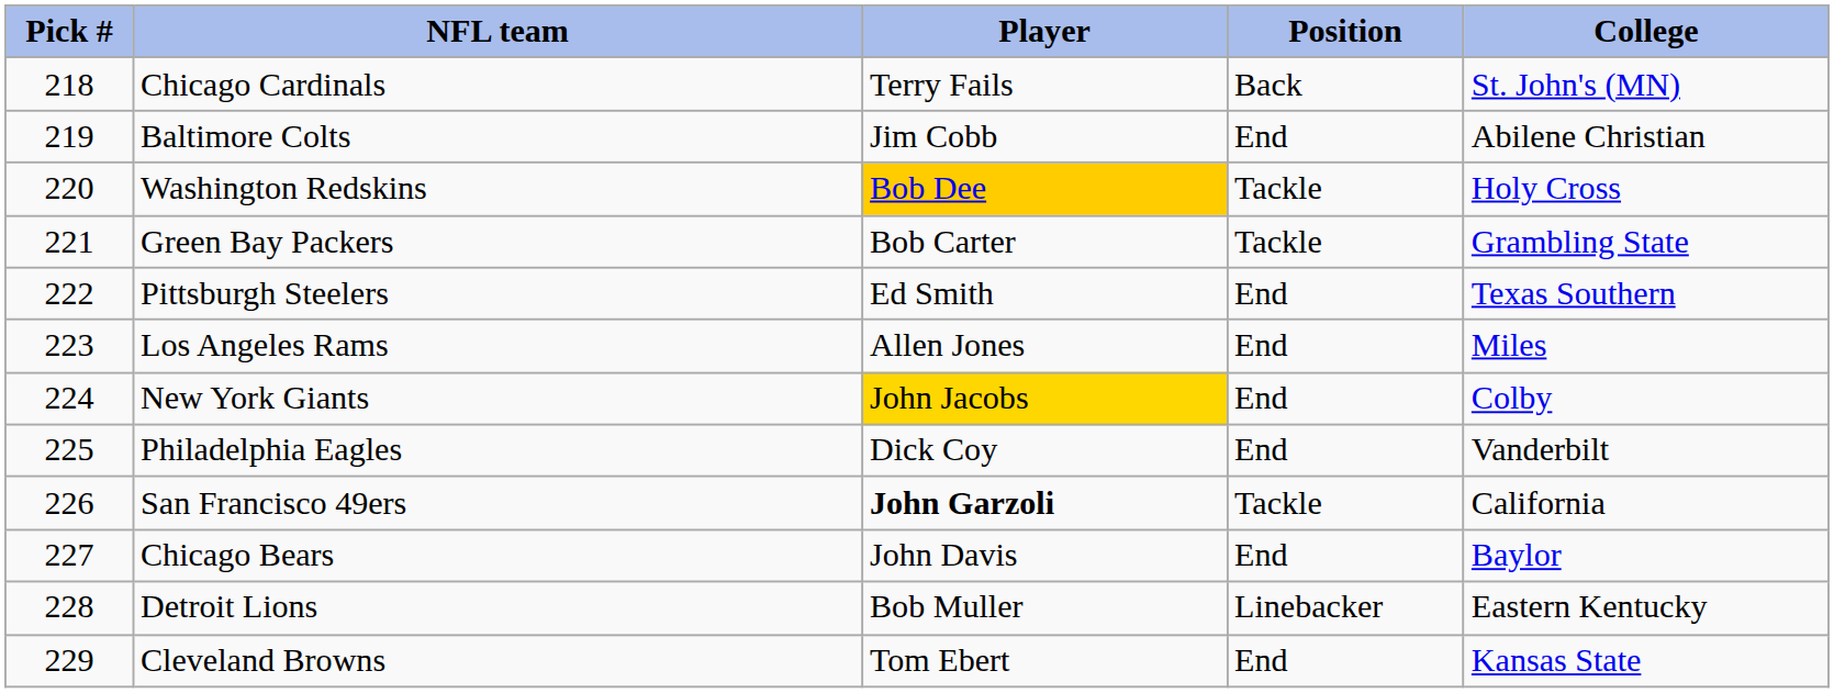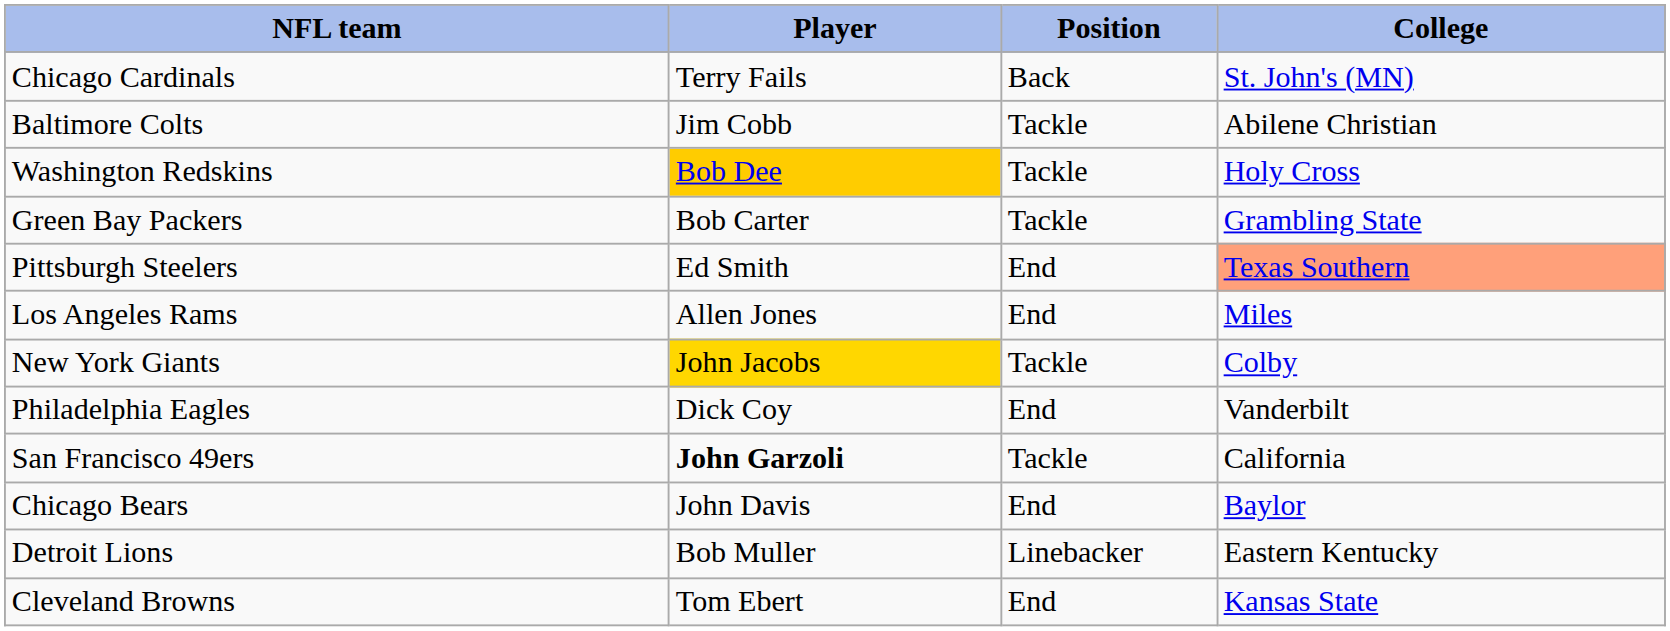- column: Pick # | 218 | 219 | 220 | 221 | 222 | 223 | 224 | 225 | 226 | 227 | 228 | 229
Baltimore Colts | Position: End -> Tackle
Pittsburgh Steelers | College: no background -> lightsalmon background
New York Giants | Position: End -> Tackle
